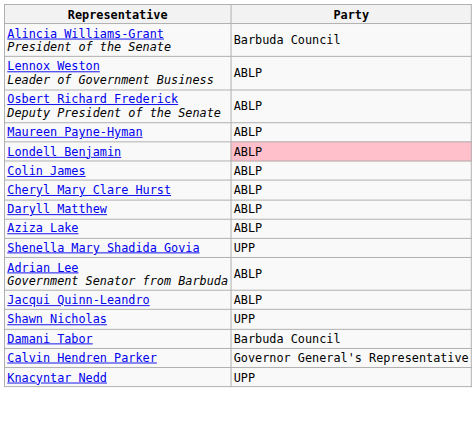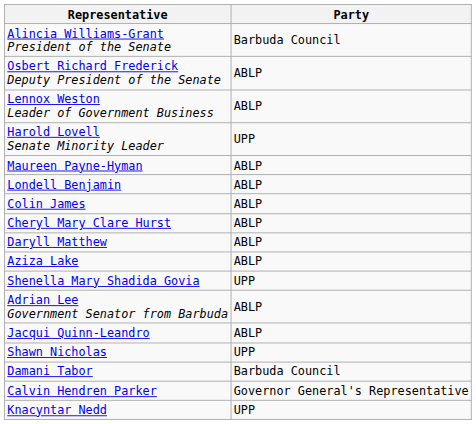rows swapped: Osbert Richard Frederick Deputy President of the Senate <-> Lennox Weston Leader of Government Business
+ row: Harold Lovell Senate Minority Leader | UPP
Londell Benjamin | Party: pink background -> no background
